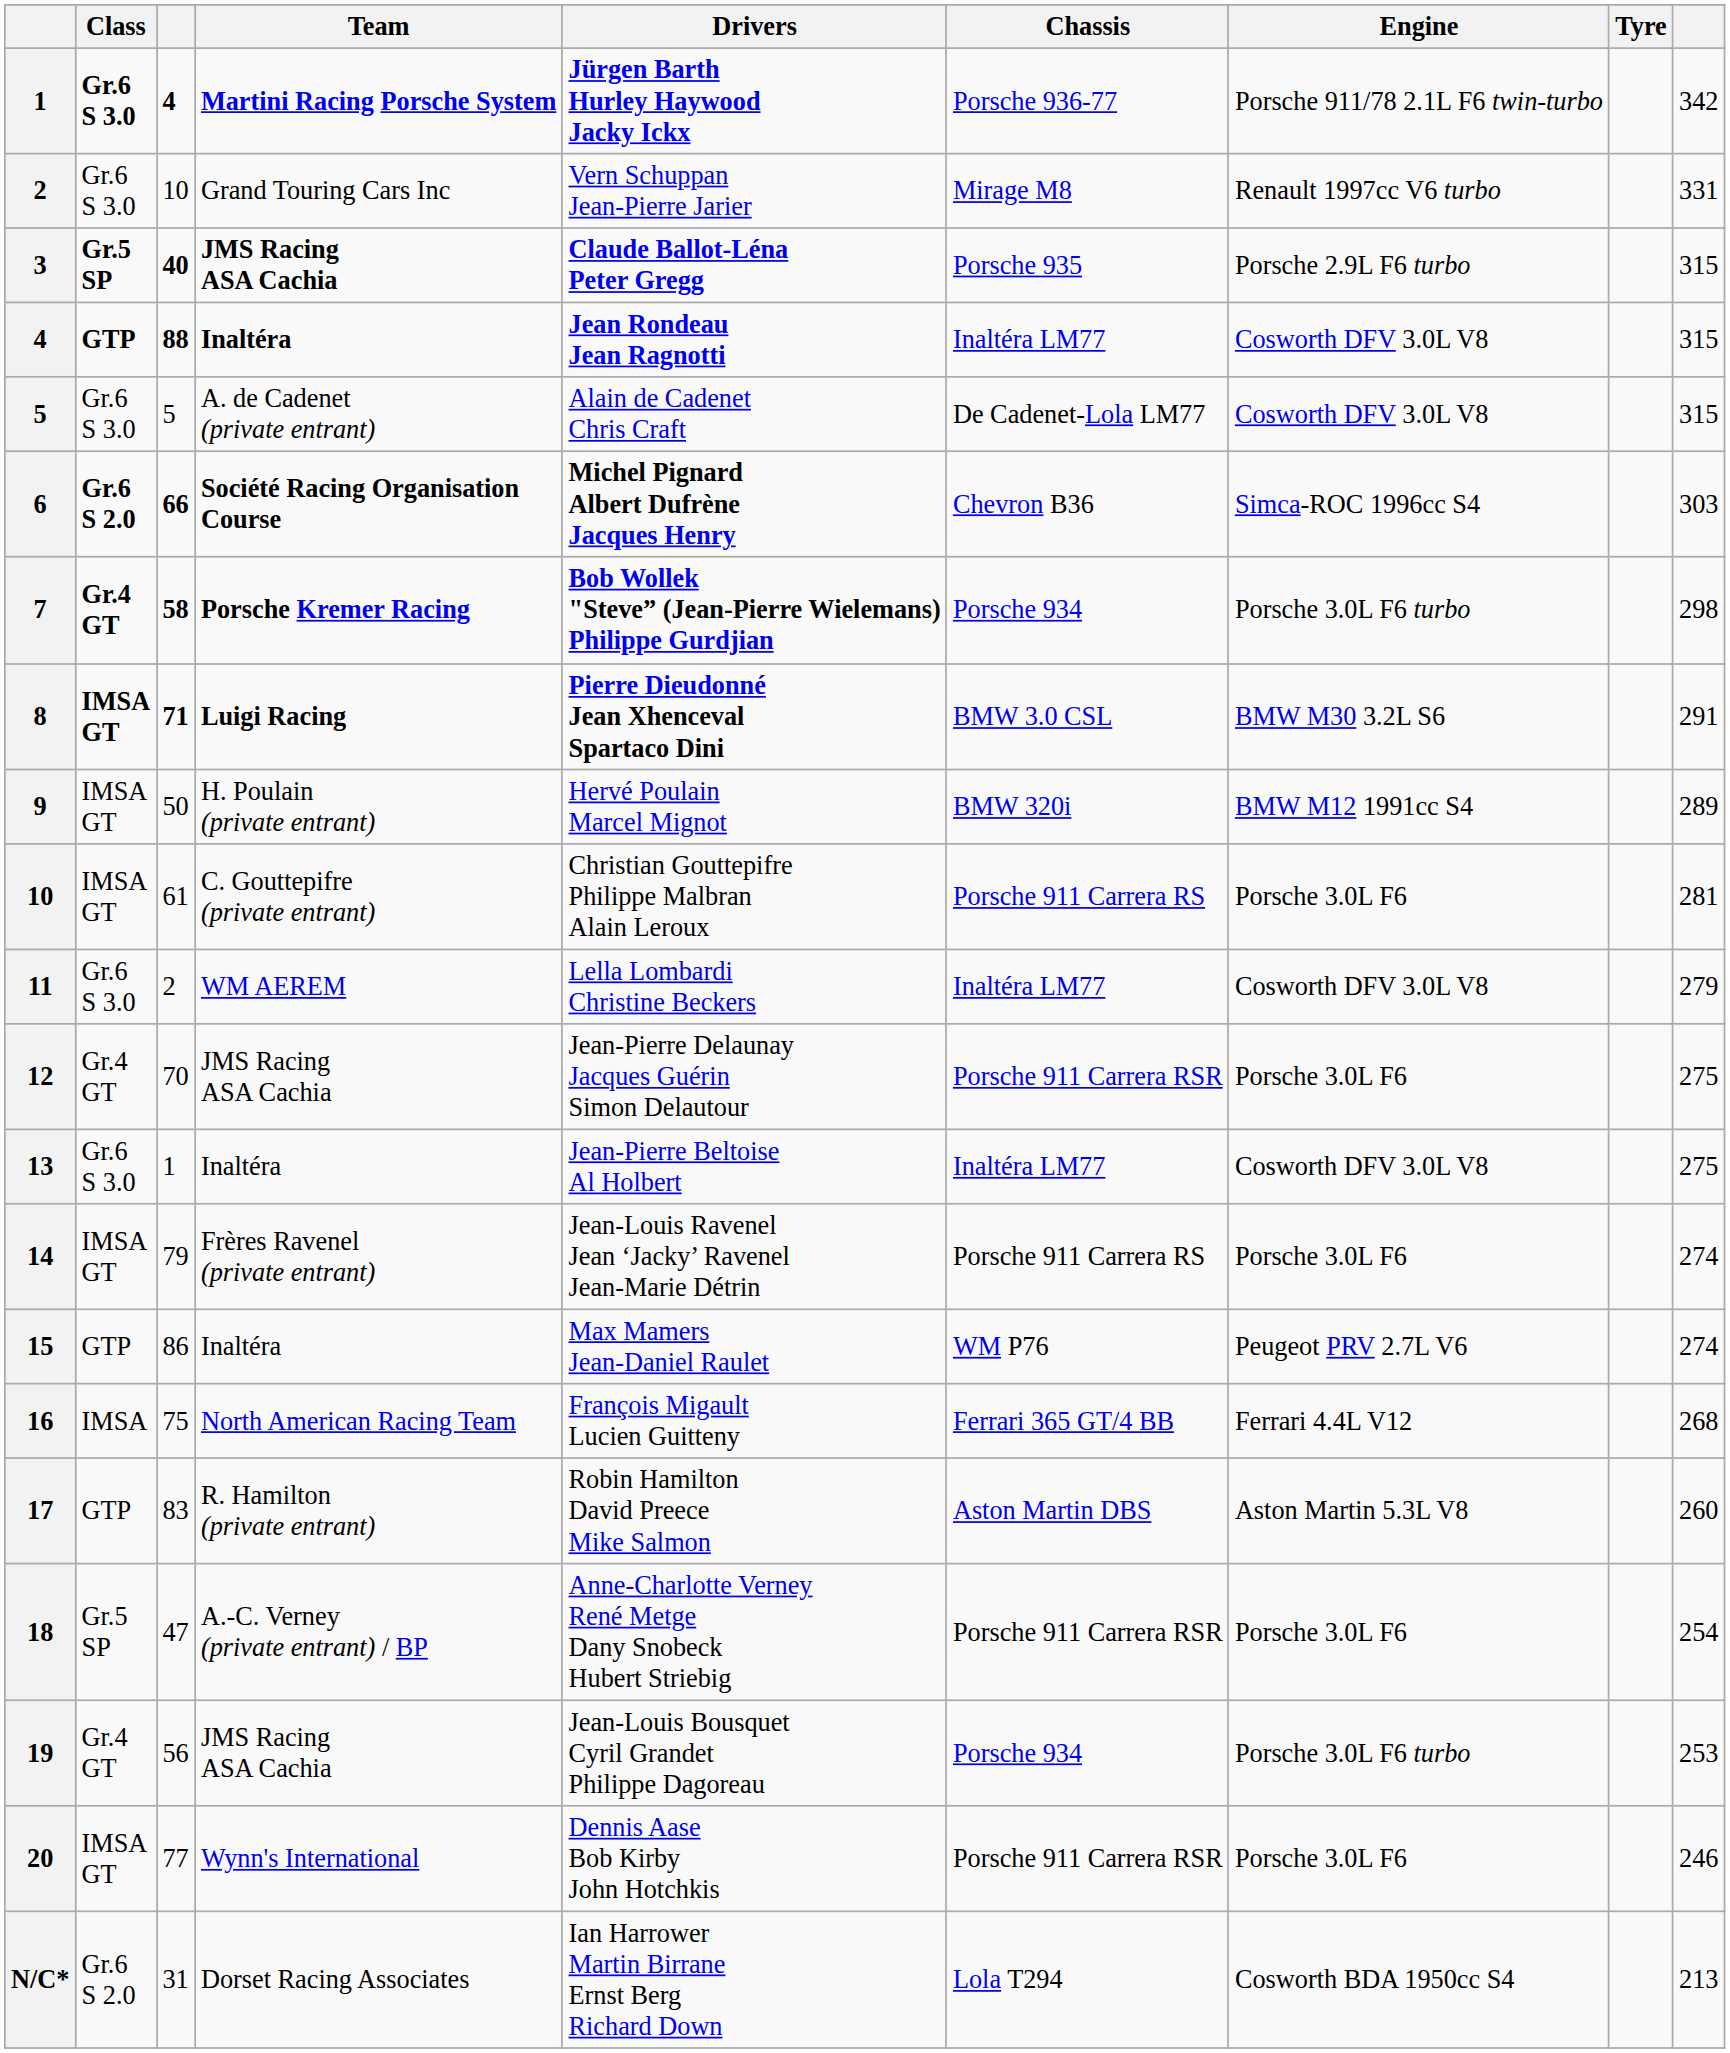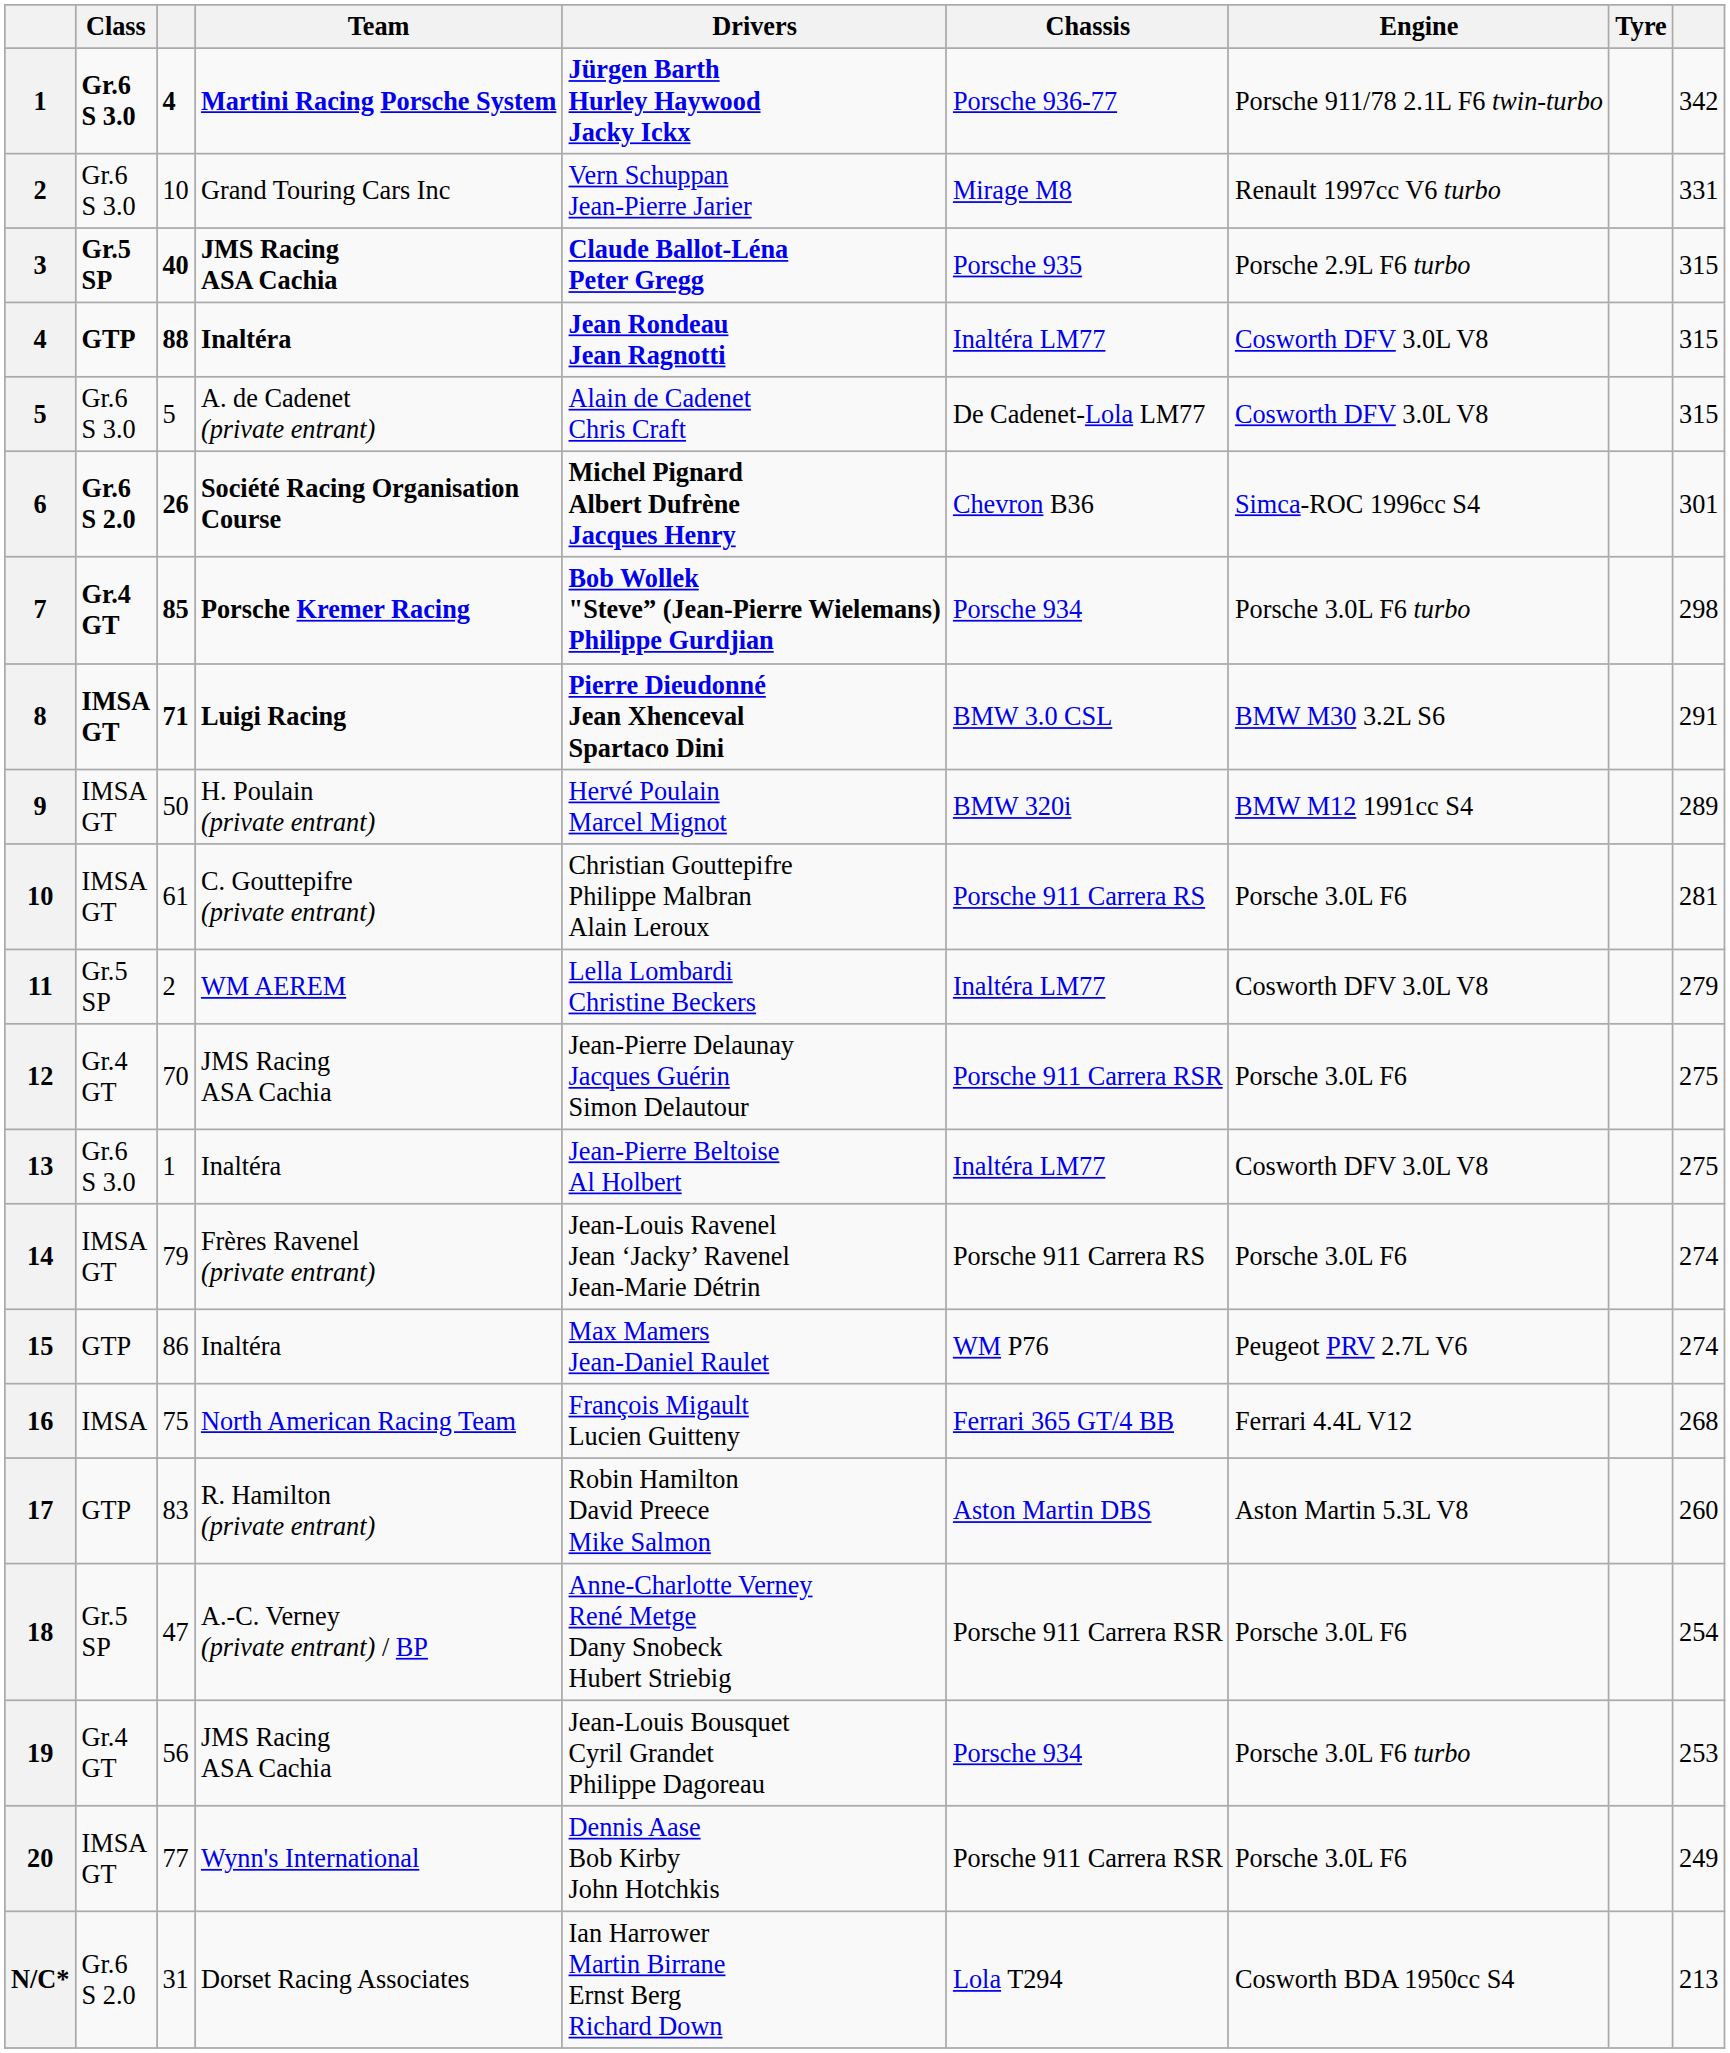6 | column 3: 66 -> 26
6 | column 9: 303 -> 301
7 | column 3: 58 -> 85
11 | Class: Gr.6 S 3.0 -> Gr.5 SP
20 | column 9: 246 -> 249
